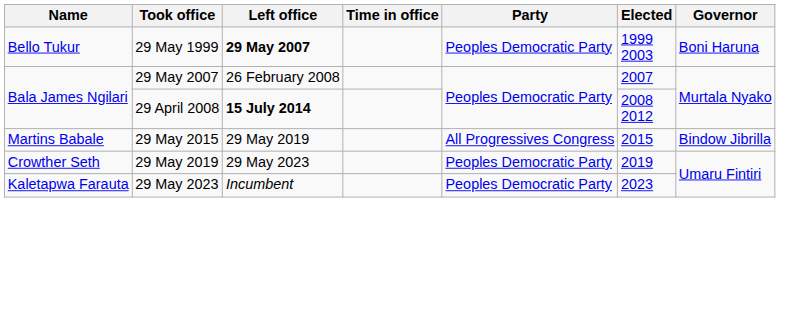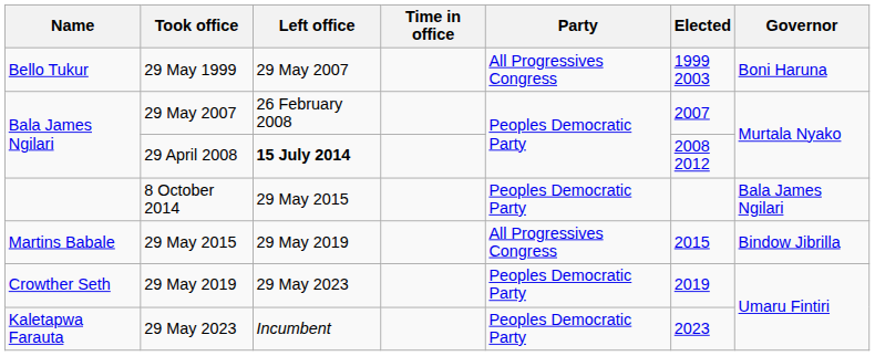29 May 1999 | Left office: bold -> normal
29 May 1999 | Party: Peoples Democratic Party -> All Progressives Congress
+ row: 8 October 2014 | 29 May 2015 | Peoples Democratic Party | Bala James Ngilari
